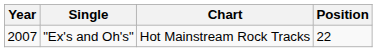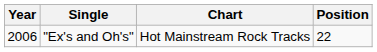"Ex's and Oh's" | Year: 2007 -> 2006
